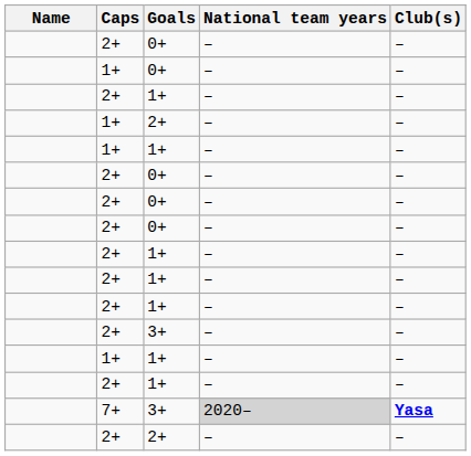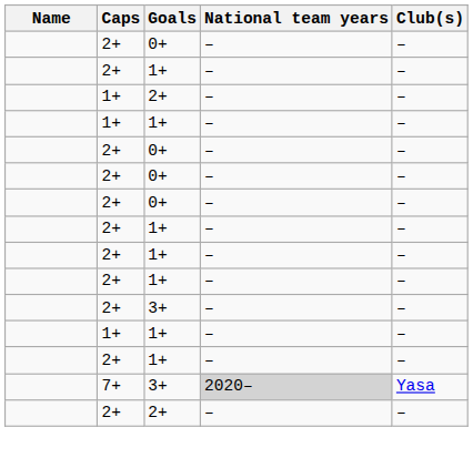- row: 1+ | 0+ | – | –
7+ / 3+ | Club(s): bold -> normal
